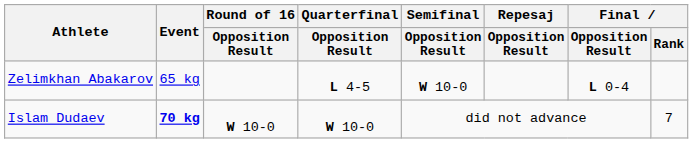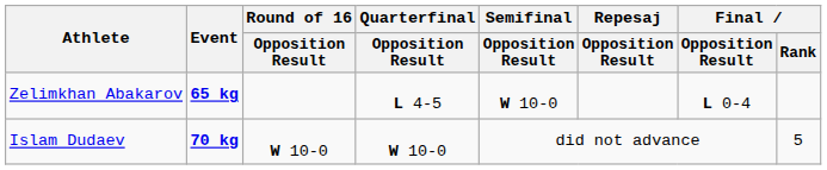Zelimkhan Abakarov | Event: normal -> bold
Islam Dudaev | Final / Rank: 7 -> 5
